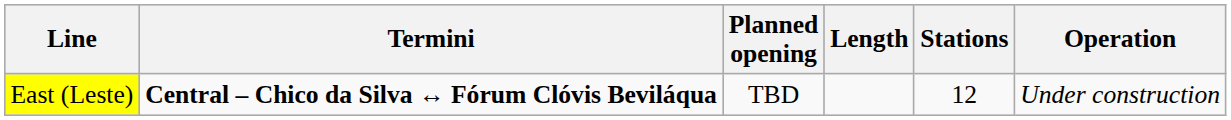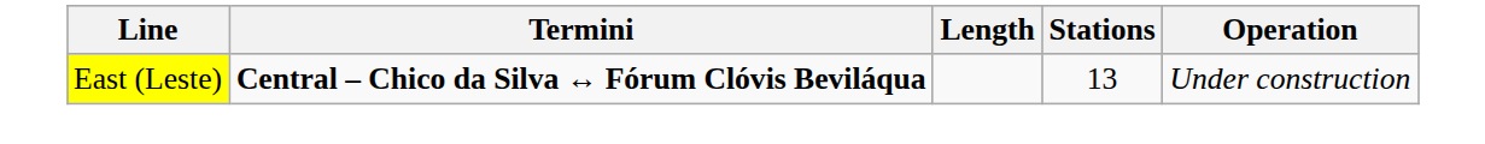- column: Planned opening | TBD
East (Leste) | Stations: 12 -> 13
